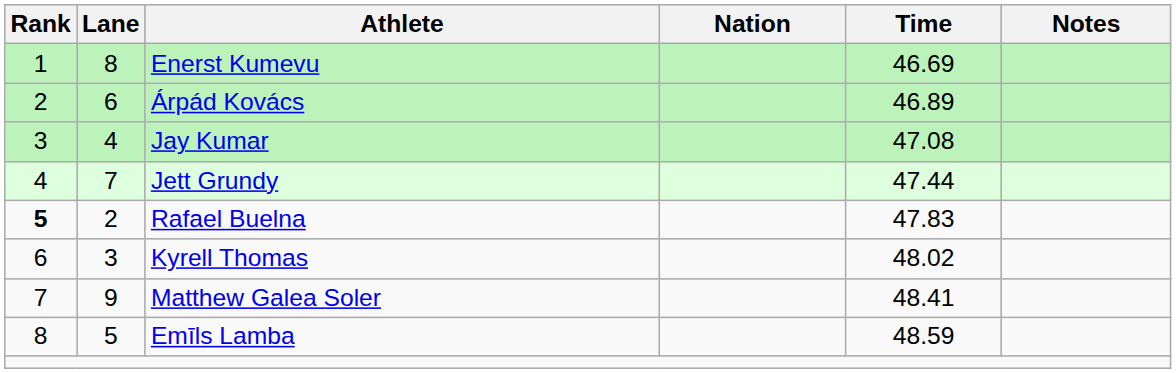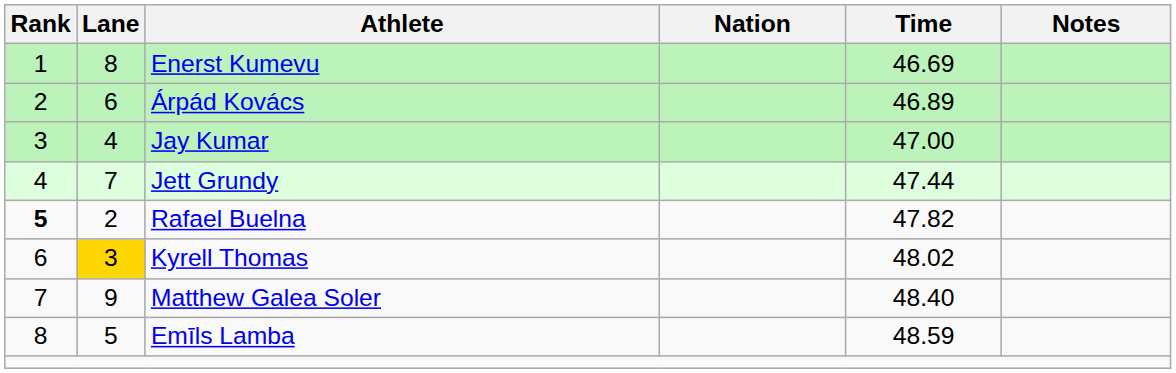Jay Kumar | Time: 47.08 -> 47.00
Rafael Buelna | Time: 47.83 -> 47.82
Kyrell Thomas | Lane: no background -> gold background
Matthew Galea Soler | Time: 48.41 -> 48.40
